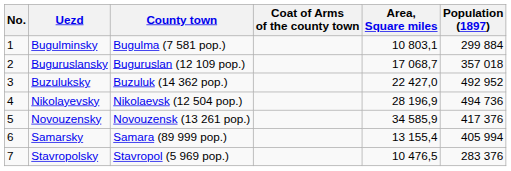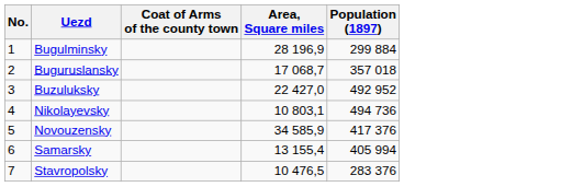- column: County town | Bugulma (7 581 pop.) | Buguruslan (12 109 pop.) | Buzuluk (14 362 pop.) | Nikolaevsk (12 504 pop.) | Novouzensk (13 261 pop.) | Samara (89 999 pop.) | Stavropol (5 969 pop.)
Bugulminsky | Area, Square miles: 10 803,1 -> 28 196,9
Nikolayevsky | Area, Square miles: 28 196,9 -> 10 803,1
